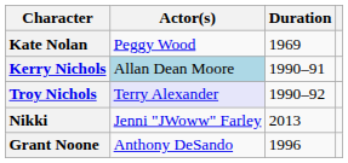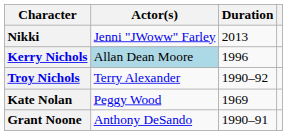rows swapped: Nikki <-> Kate Nolan
Kerry Nichols | Duration: 1990–91 -> 1996
Troy Nichols | Actor(s): lavender background -> no background
Grant Noone | Duration: 1996 -> 1990–91
